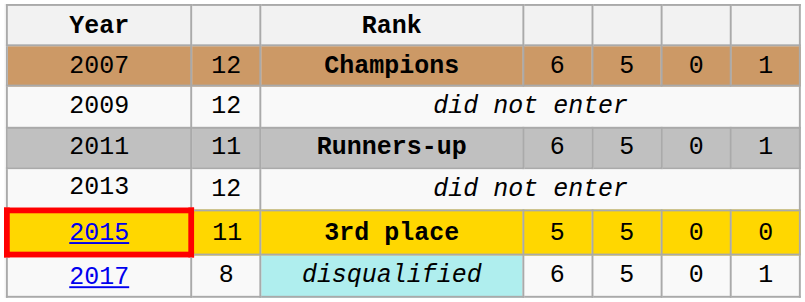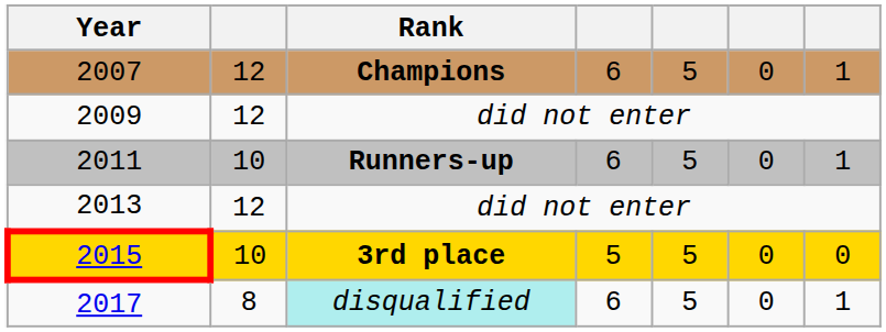2011 | column 2: 11 -> 10
2015 | column 2: 11 -> 10
